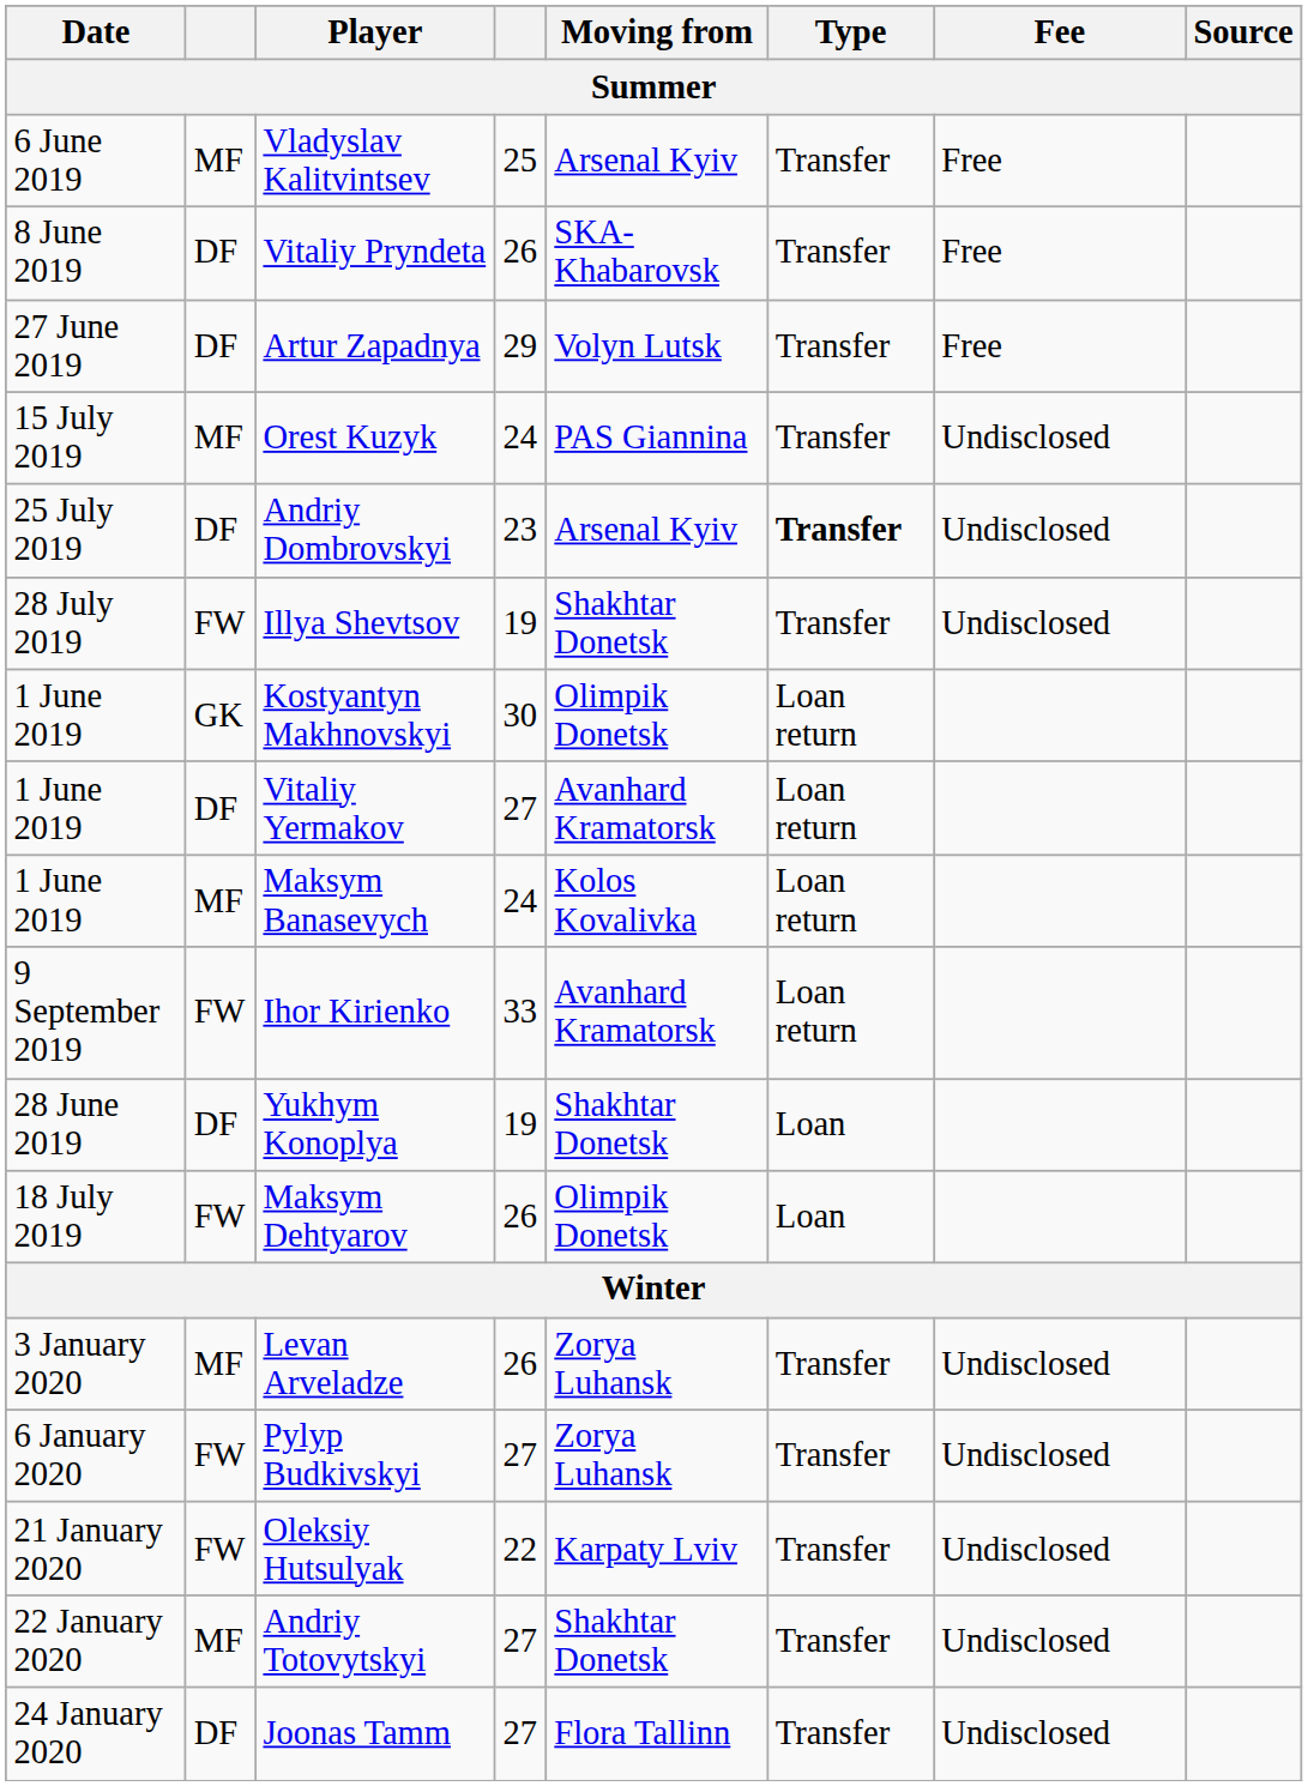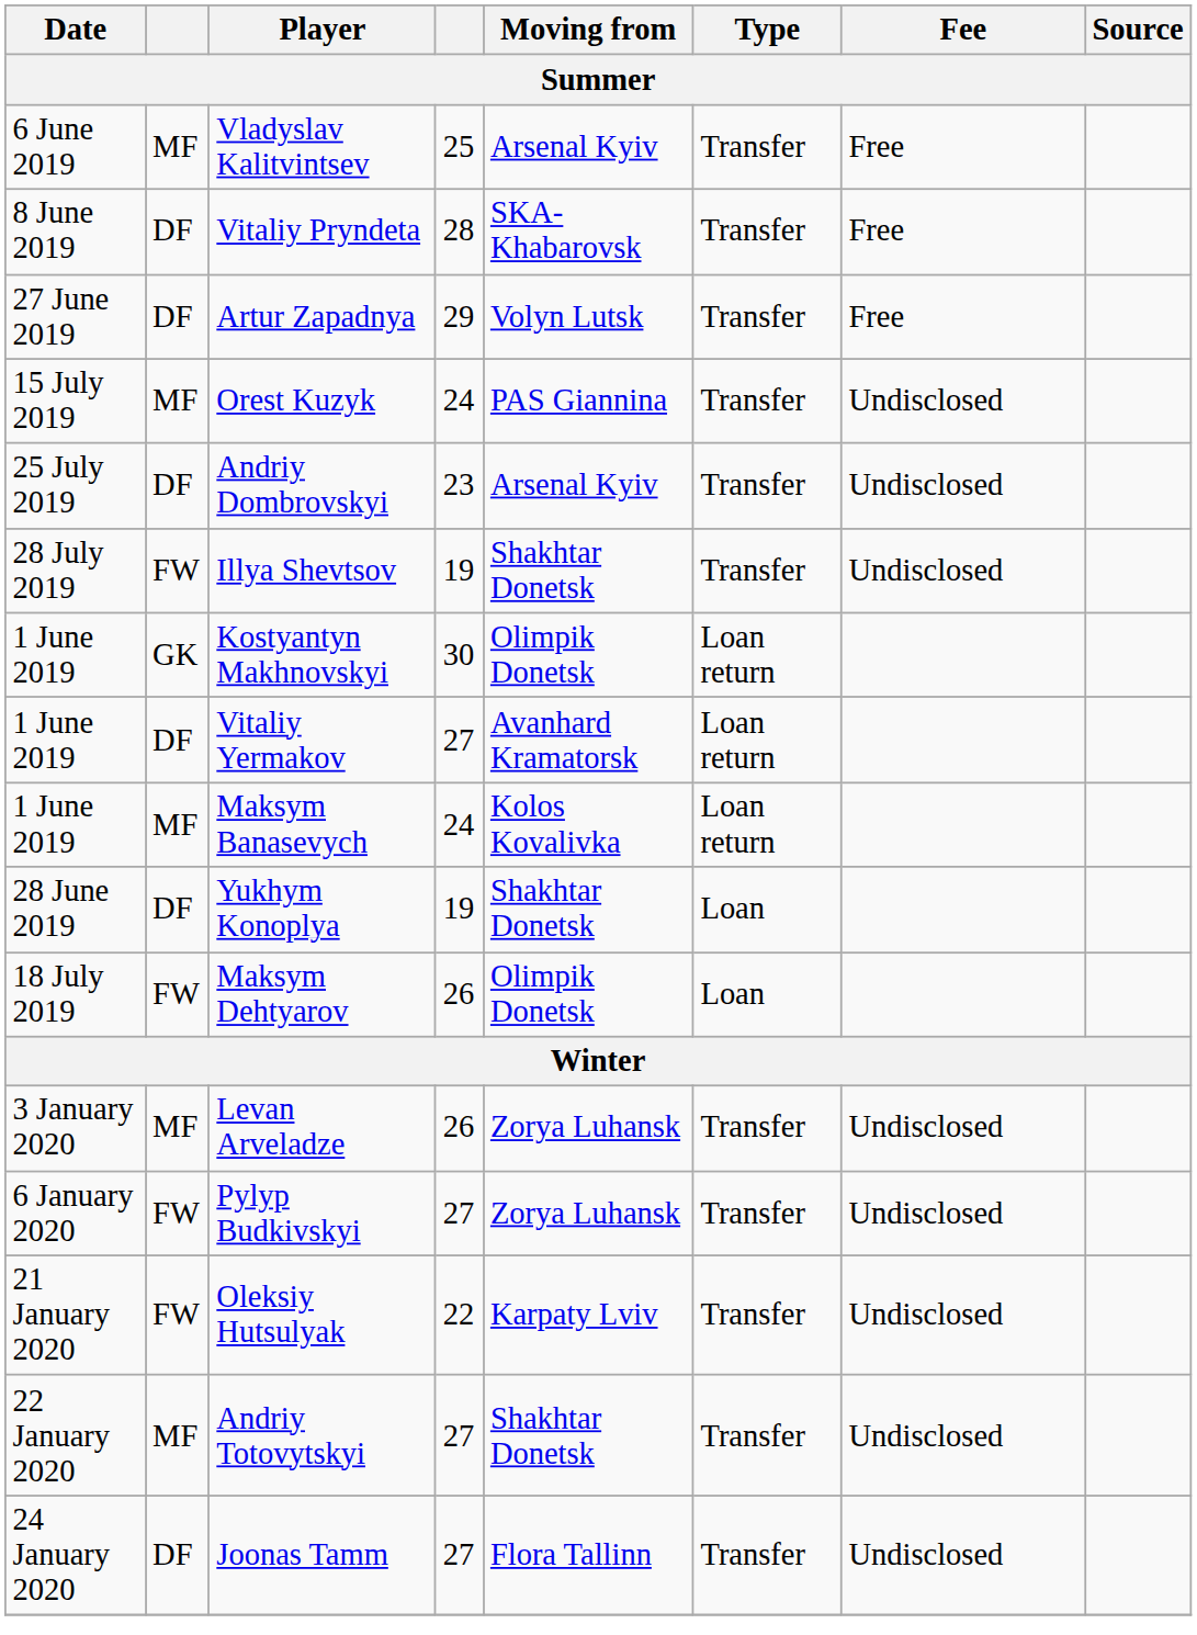Vitaliy Pryndeta | column 4: 26 -> 28
Andriy Dombrovskyi | Type: bold -> normal
- row: 9 September 2019 | FW | Ihor Kirienko | 33 | Avanhard Kramatorsk | Loan return
